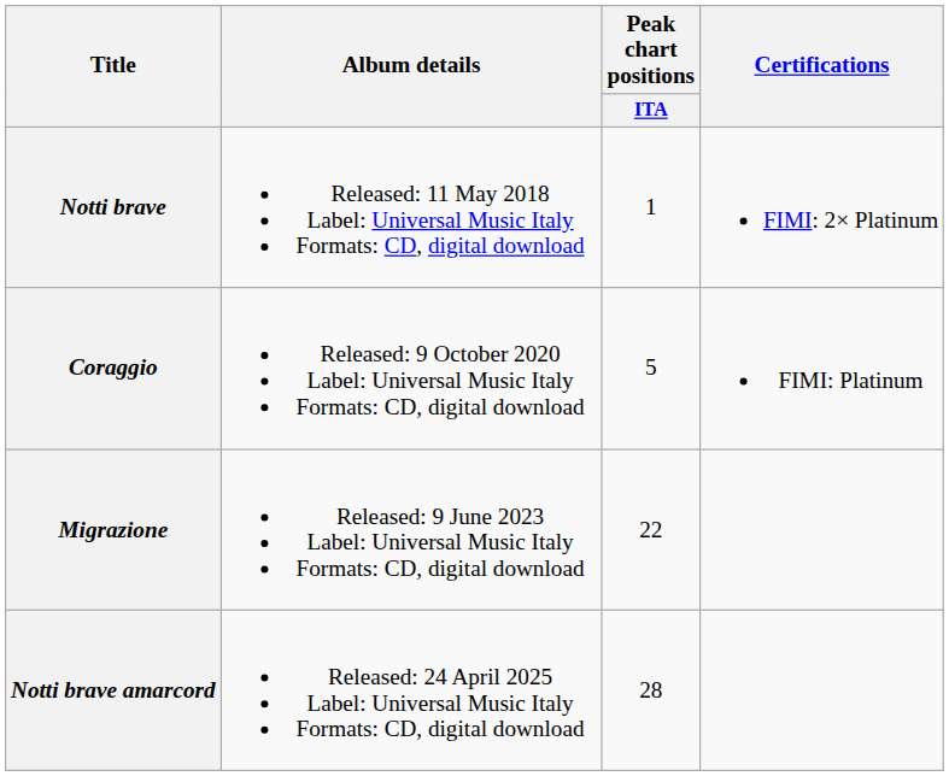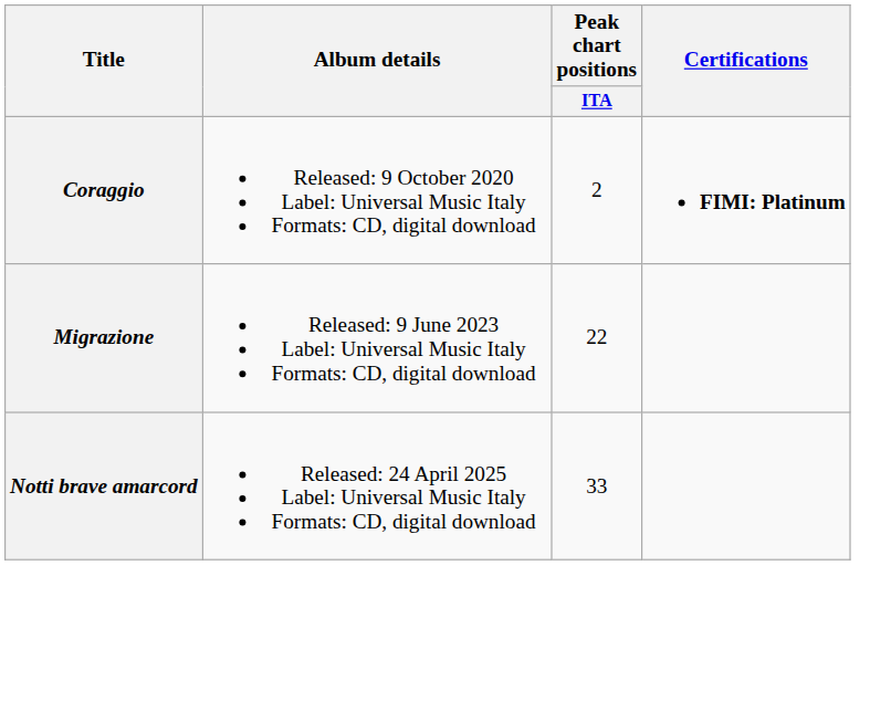- row: Notti brave | Released: 11 May 2018 Label: Universal Music Italy Formats: CD, digital download | 1 | FIMI: 2× Platinum
Coraggio | Peak chart positions / ITA: 5 -> 2
Coraggio | Certifications: normal -> bold
Notti brave amarcord | Peak chart positions / ITA: 28 -> 33
